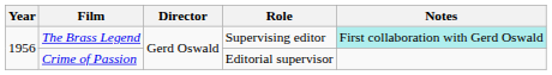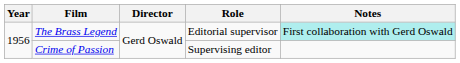The Brass Legend | Role: Supervising editor -> Editorial supervisor
Crime of Passion | Role: Editorial supervisor -> Supervising editor
